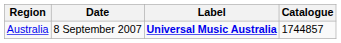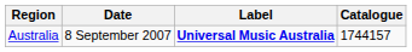Australia | Catalogue: 1744857 -> 1744157
